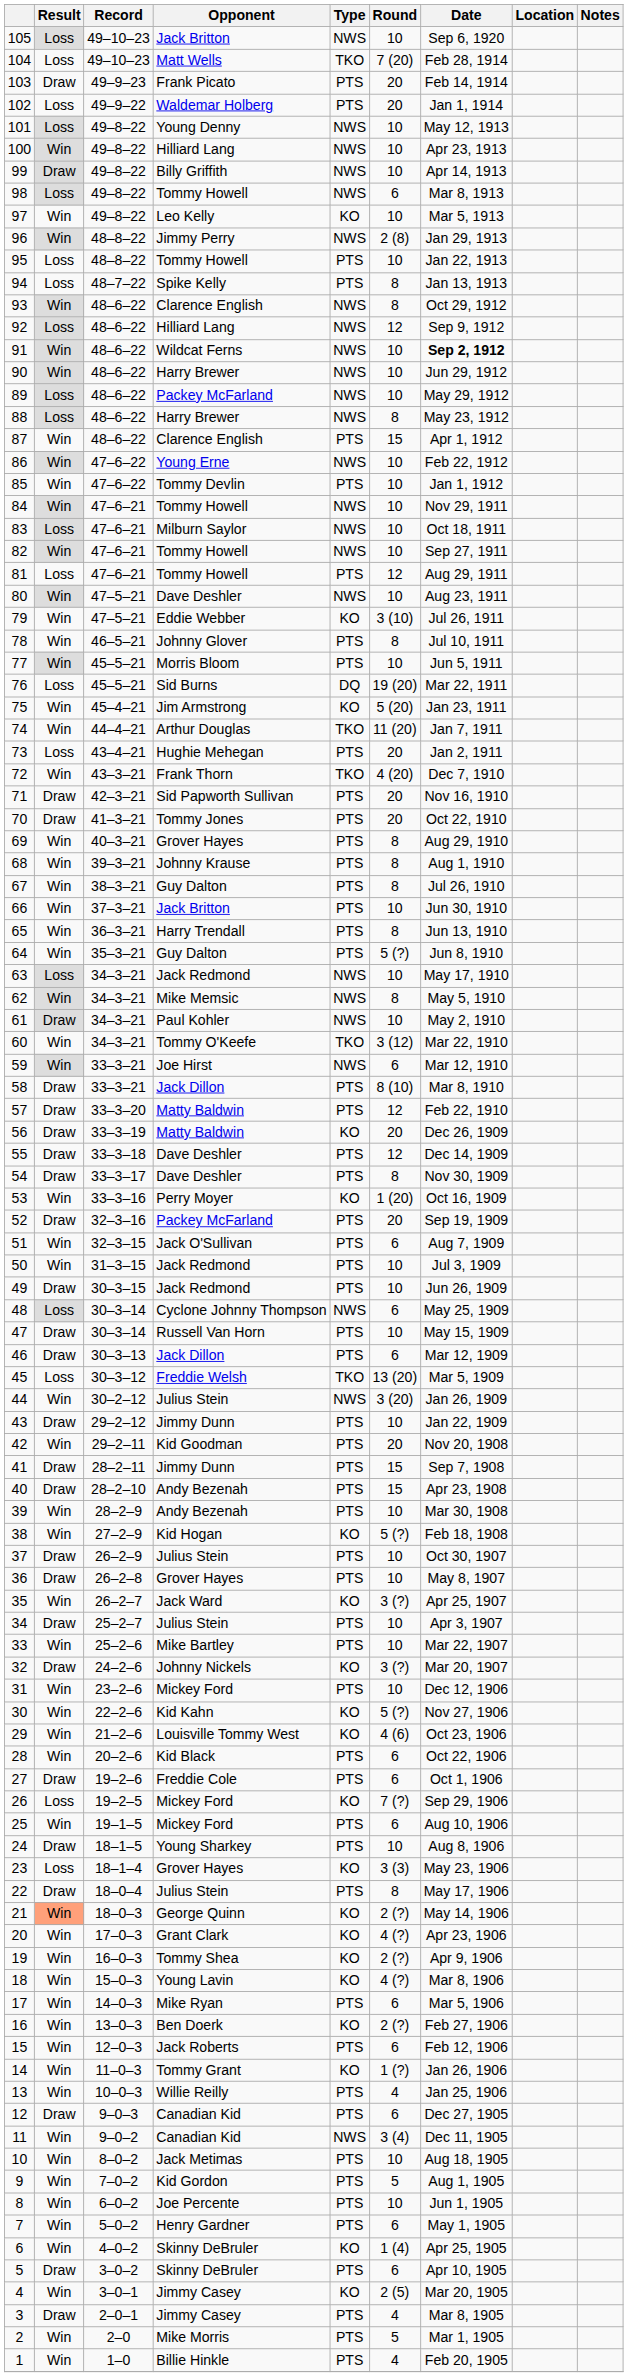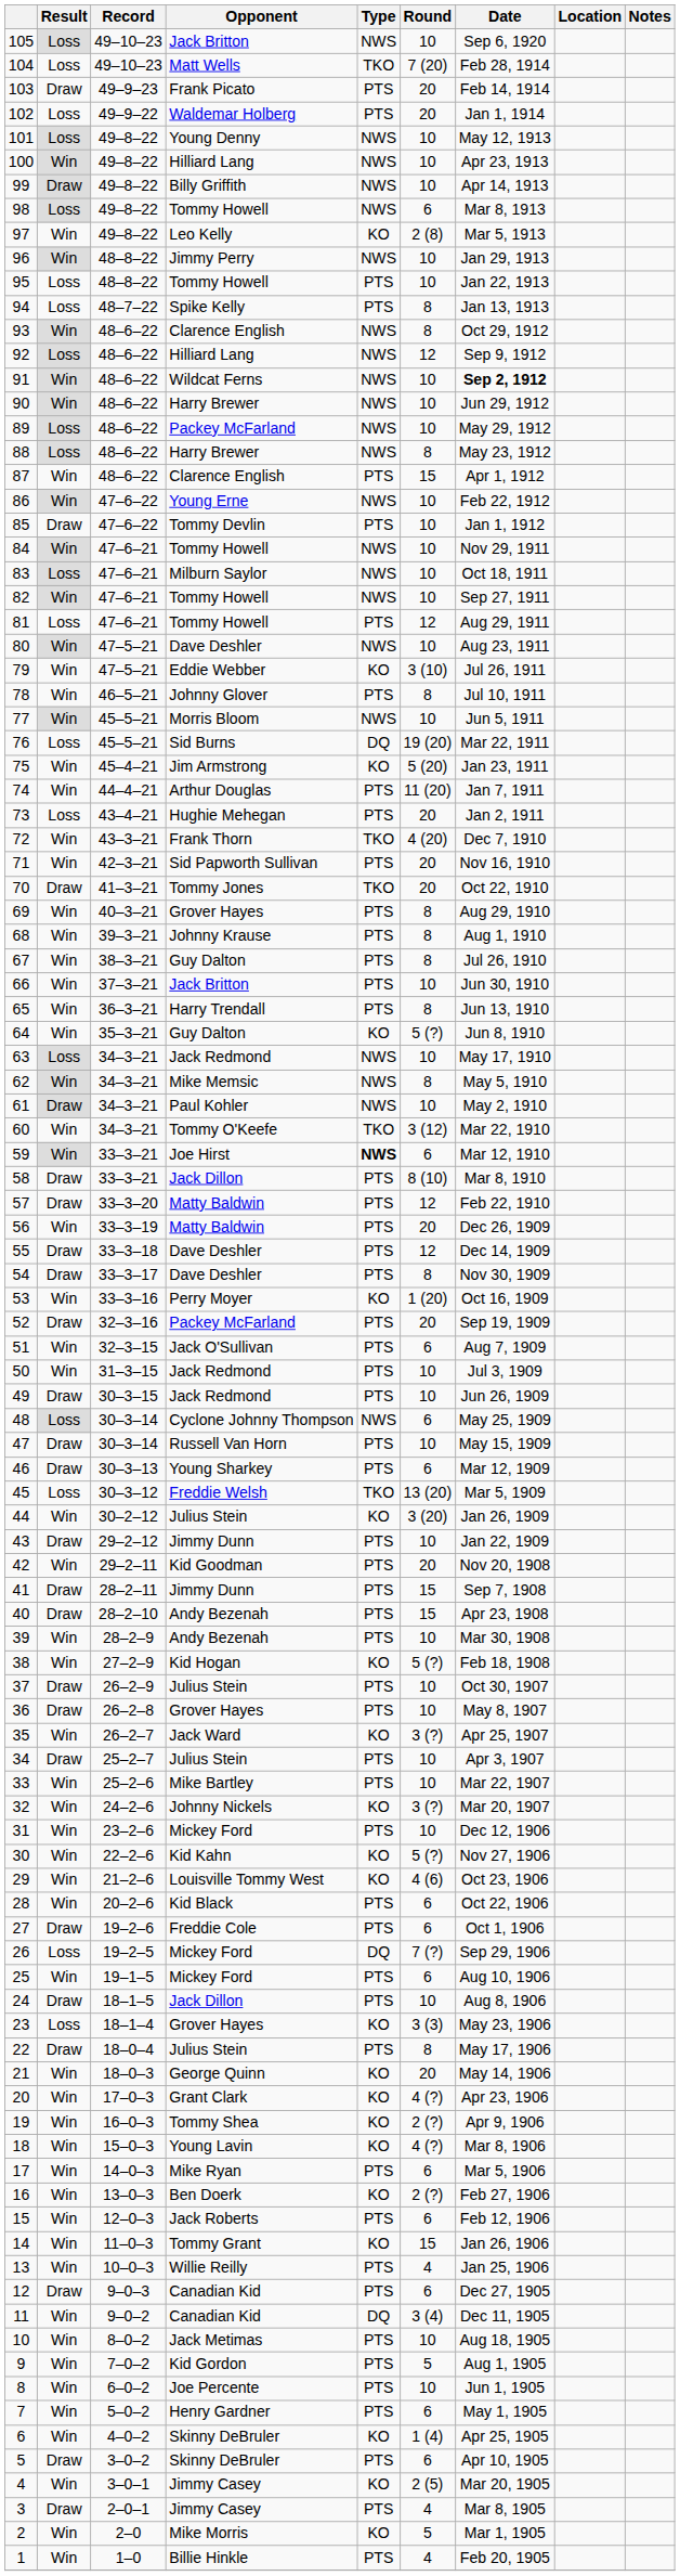97 | Round: 10 -> 2 (8)
96 | Round: 2 (8) -> 10
85 | Result: Win -> Draw
77 | Type: PTS -> NWS
74 | Type: TKO -> PTS
71 | Result: Draw -> Win
70 | Type: PTS -> TKO
64 | Type: PTS -> KO
59 | Type: normal -> bold
56 | Result: Draw -> Win
56 | Type: KO -> PTS
46 | Opponent: Jack Dillon -> Young Sharkey
44 | Type: NWS -> KO
32 | Result: Draw -> Win
26 | Type: KO -> DQ
24 | Opponent: Young Sharkey -> Jack Dillon
21 | Result: lightsalmon background -> no background
21 | Round: 2 (?) -> 20
14 | Round: 1 (?) -> 15
11 | Type: NWS -> DQ
2 | Type: PTS -> KO
